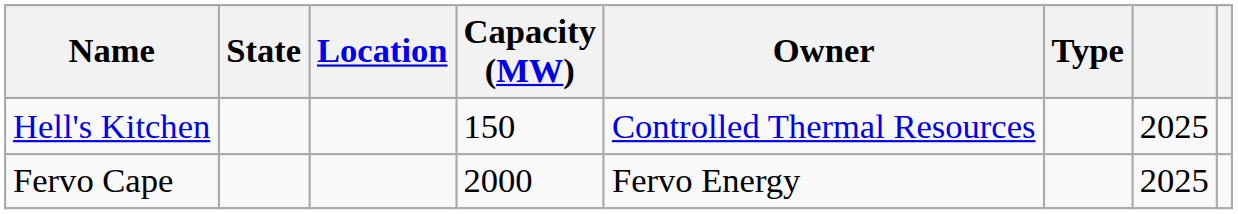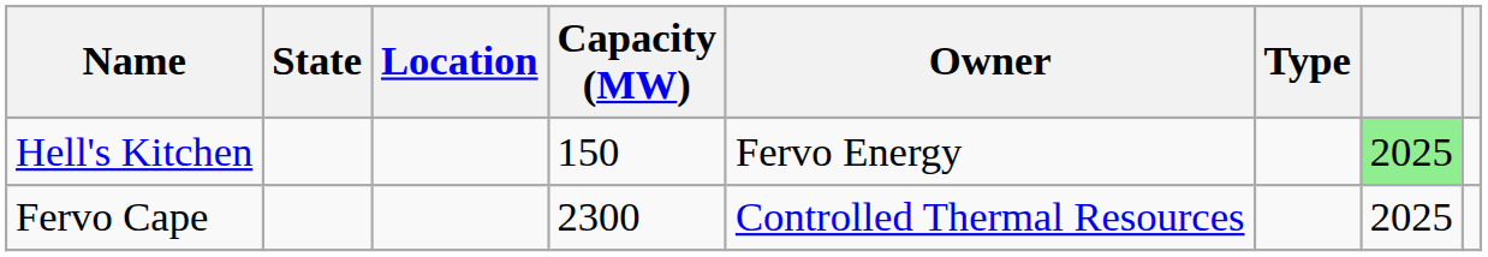Hell's Kitchen | Owner: Controlled Thermal Resources -> Fervo Energy
Hell's Kitchen | column 7: no background -> lightgreen background
Fervo Cape | Capacity (MW): 2000 -> 2300
Fervo Cape | Owner: Fervo Energy -> Controlled Thermal Resources
